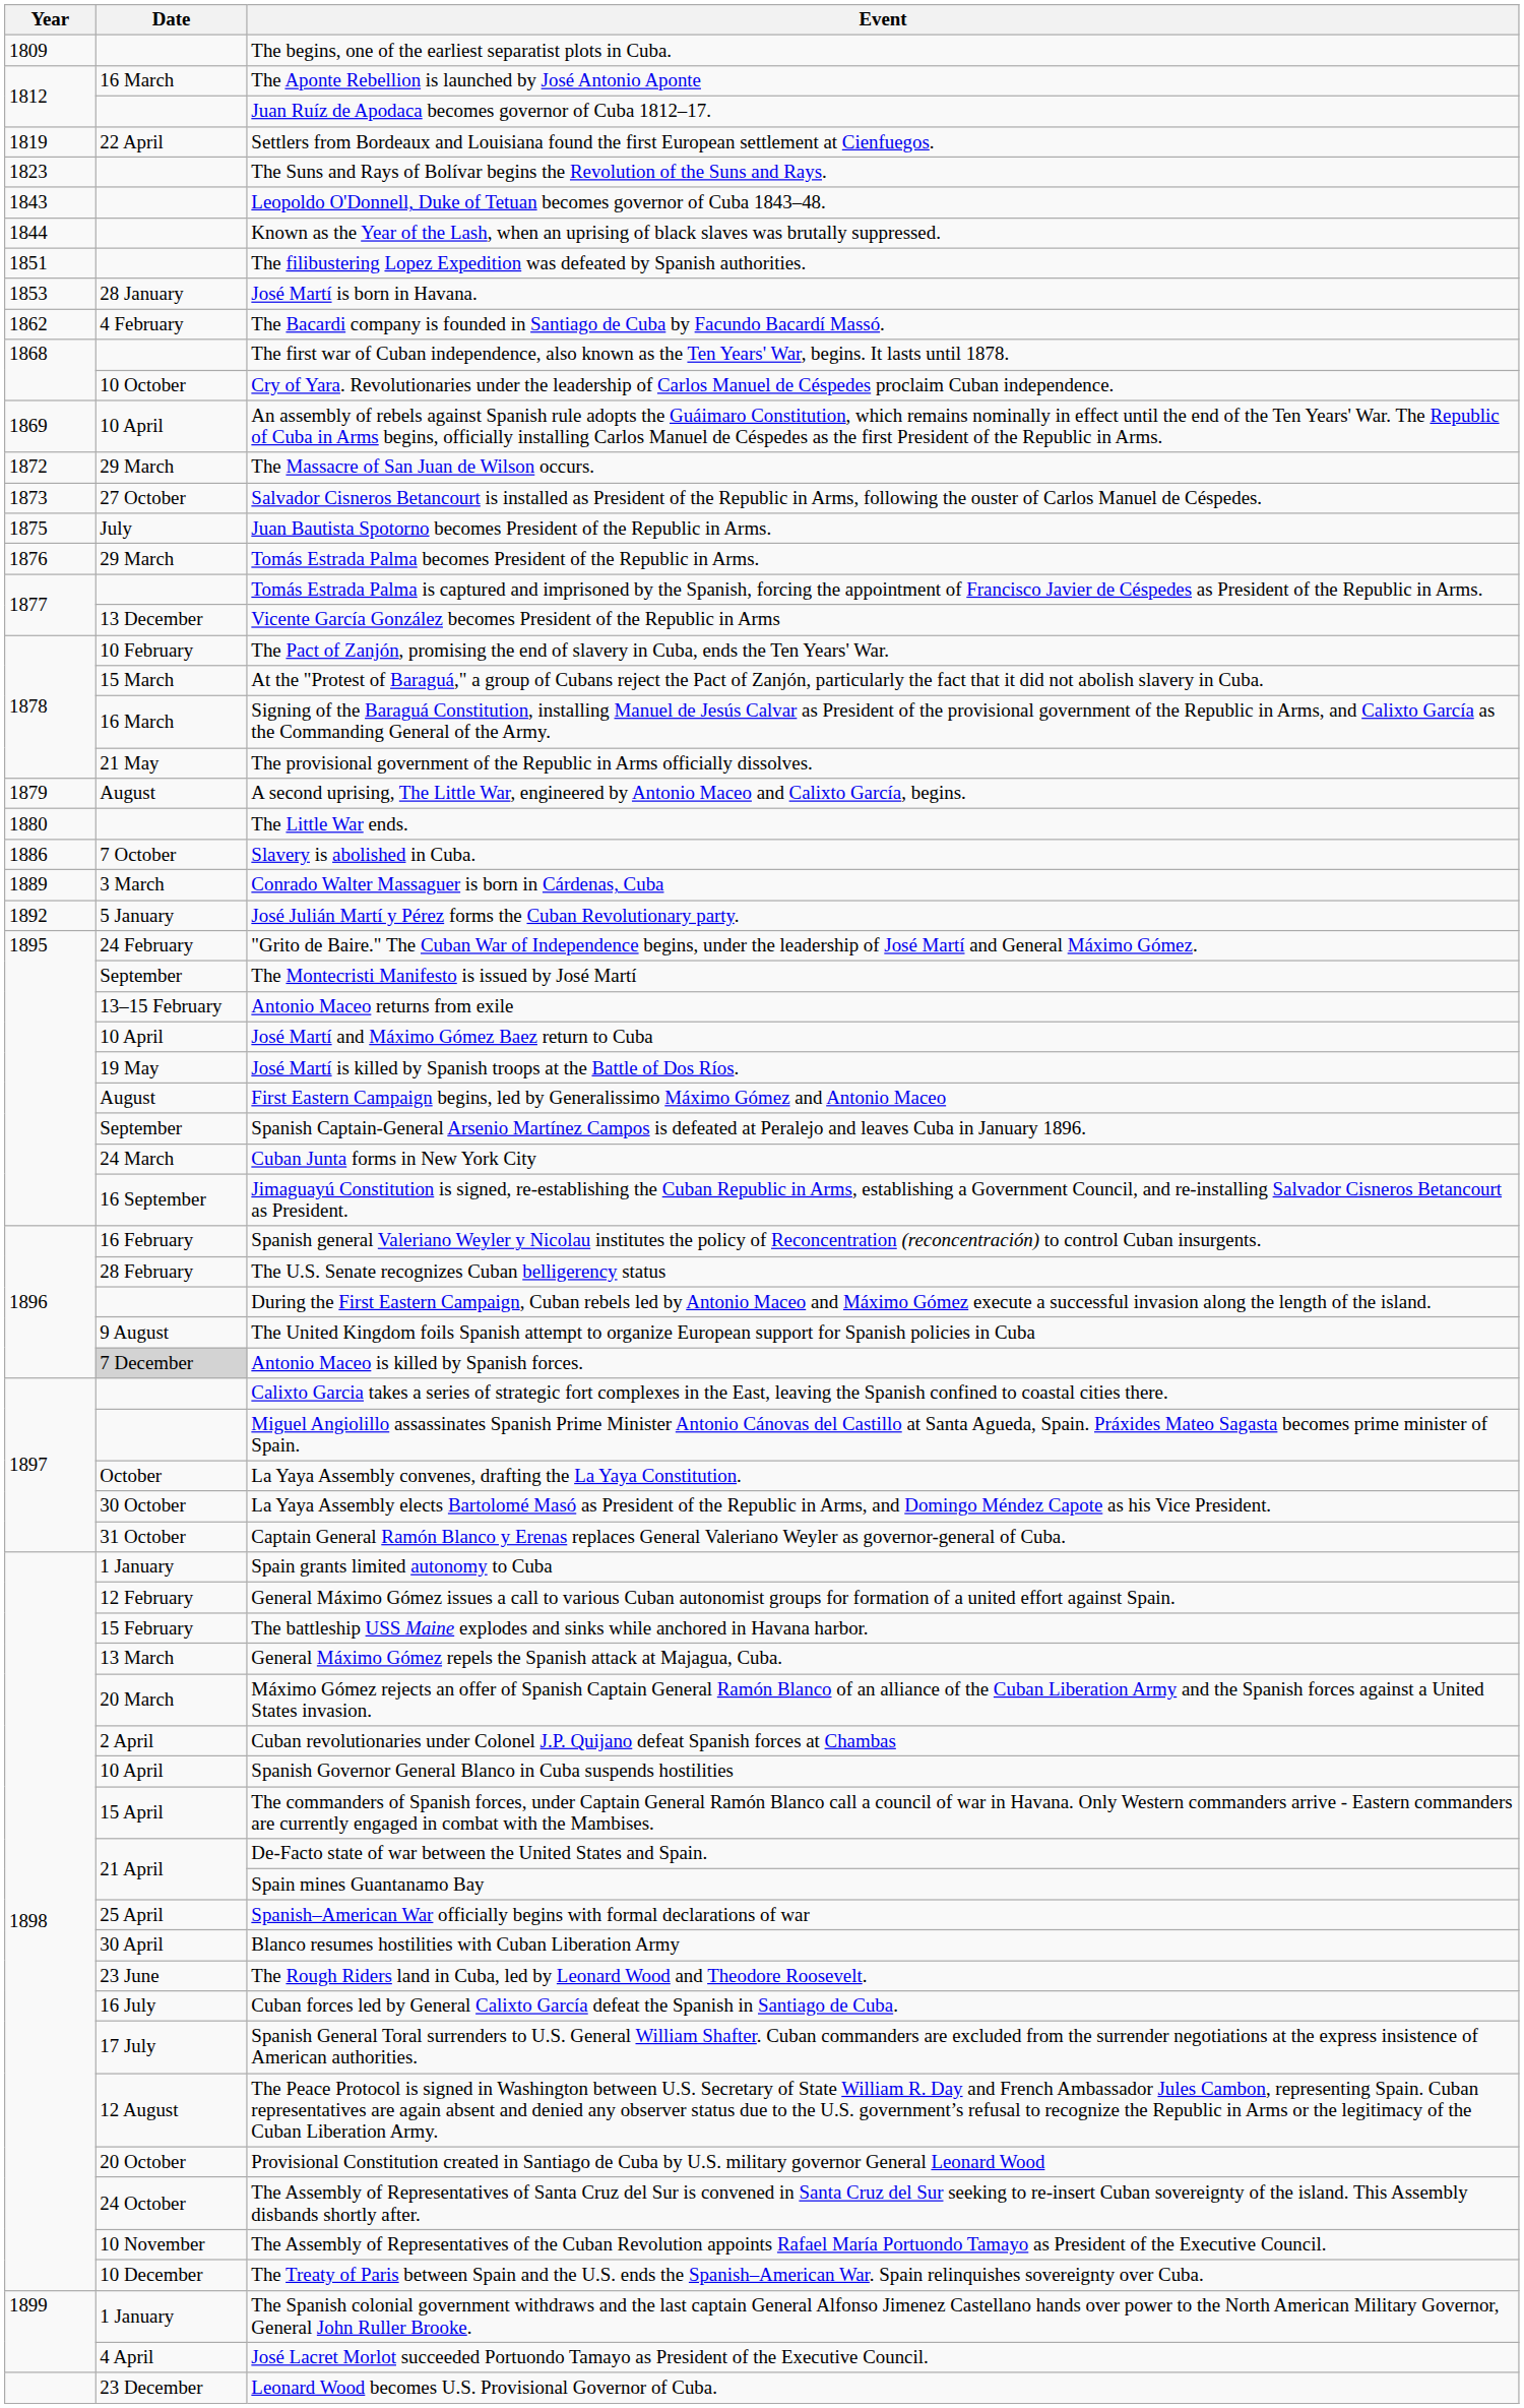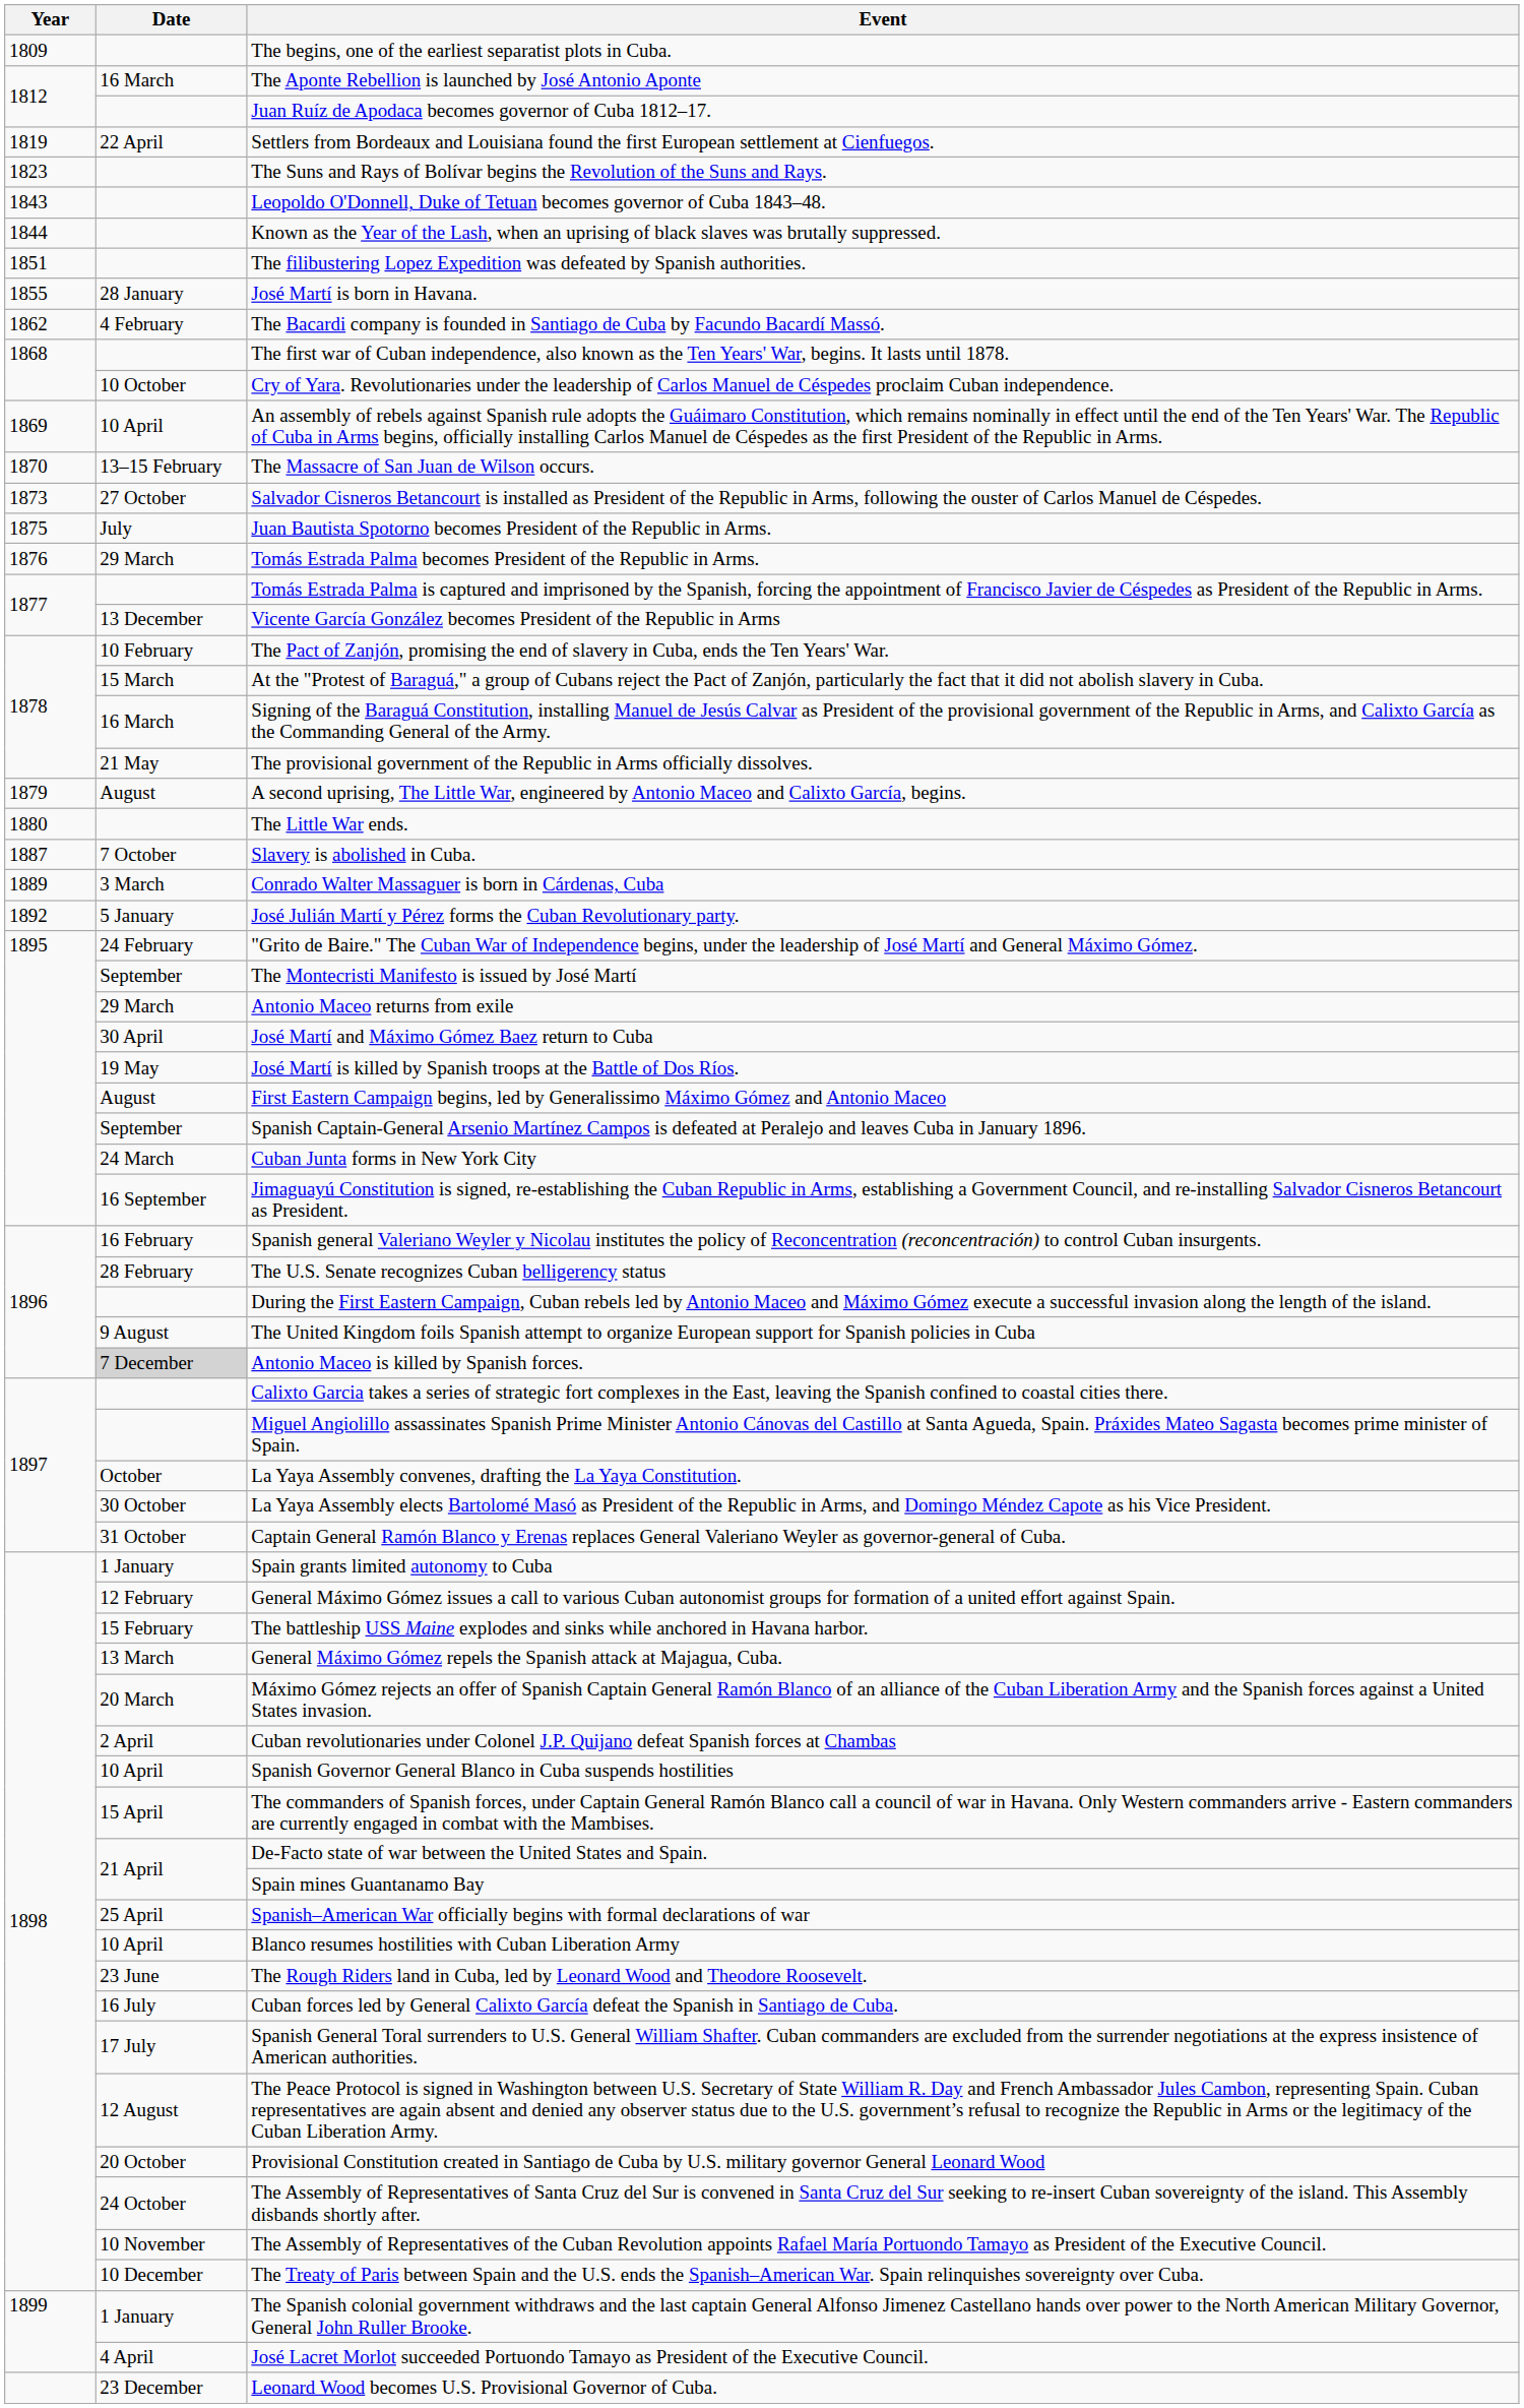José Martí is born in Havana. | Year: 1853 -> 1855
The Massacre of San Juan de Wilson occurs. | Year: 1872 -> 1870
The Massacre of San Juan de Wilson occurs. | Date: 29 March -> 13–15 February
Slavery is abolished in Cuba. | Year: 1886 -> 1887
Antonio Maceo returns from exile | Date: 13–15 February -> 29 March
José Martí and Máximo Gómez Baez return to Cuba | Date: 10 April -> 30 April
Blanco resumes hostilities with Cuban Liberation Army | Date: 30 April -> 10 April
